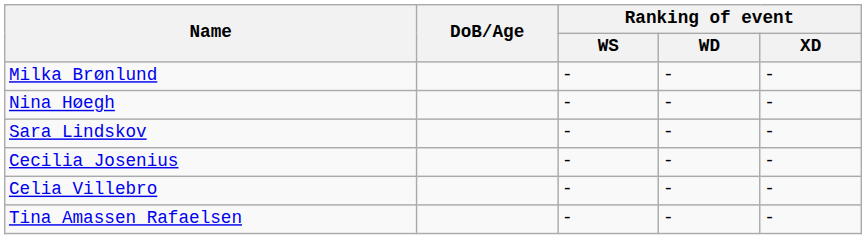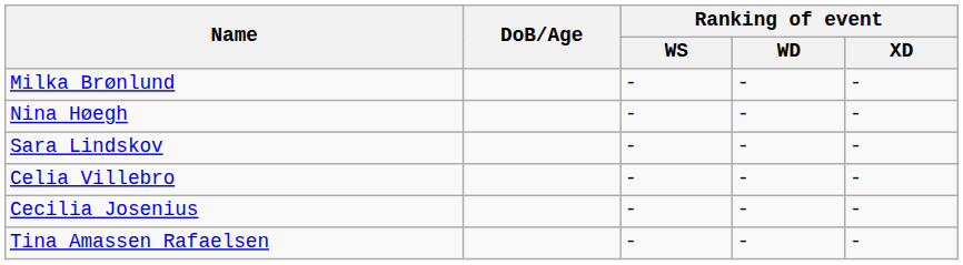rows swapped: Celia Villebro <-> Cecilia Josenius
